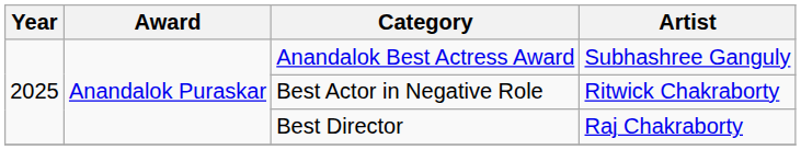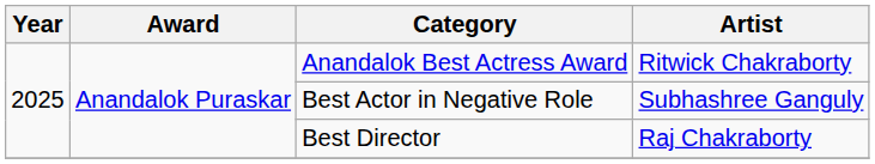Anandalok Best Actress Award | Artist: Subhashree Ganguly -> Ritwick Chakraborty
Best Actor in Negative Role | Artist: Ritwick Chakraborty -> Subhashree Ganguly
